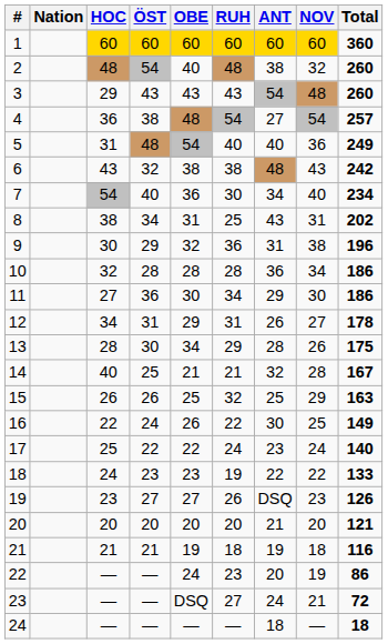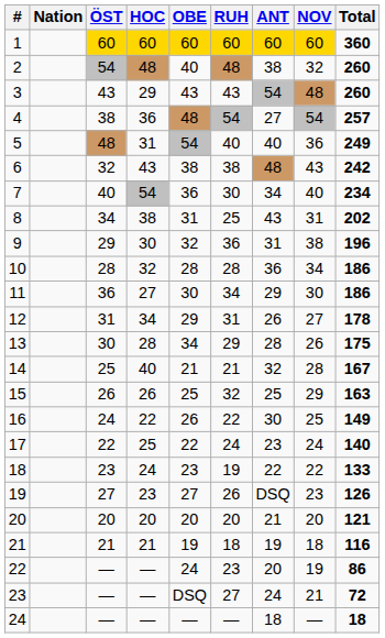columns swapped: ÖST <-> HOC
